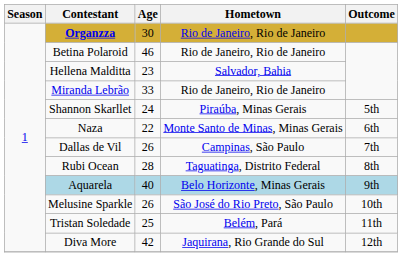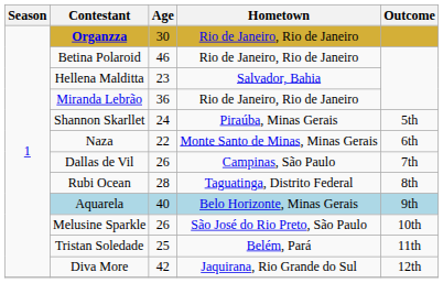Miranda Lebrão | Age: 33 -> 36
